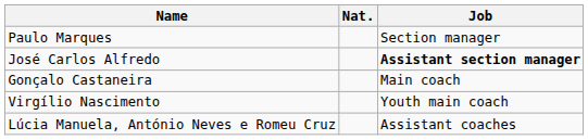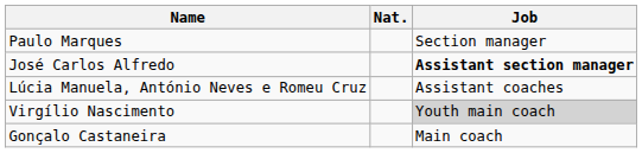rows swapped: Gonçalo Castaneira <-> Lúcia Manuela, António Neves e Romeu Cruz
Virgílio Nascimento | Job: no background -> lightgrey background
